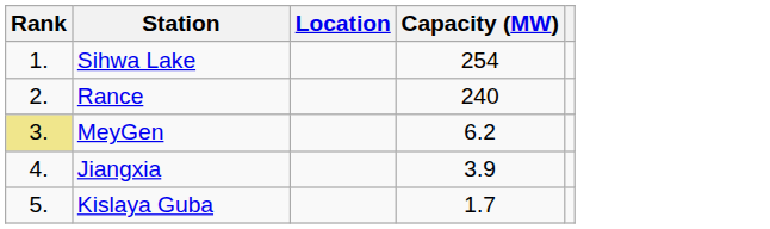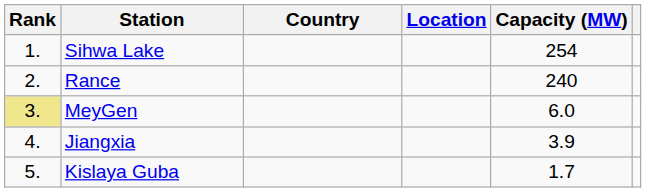+ column: Country
MeyGen | Capacity (MW): 6.2 -> 6.0
